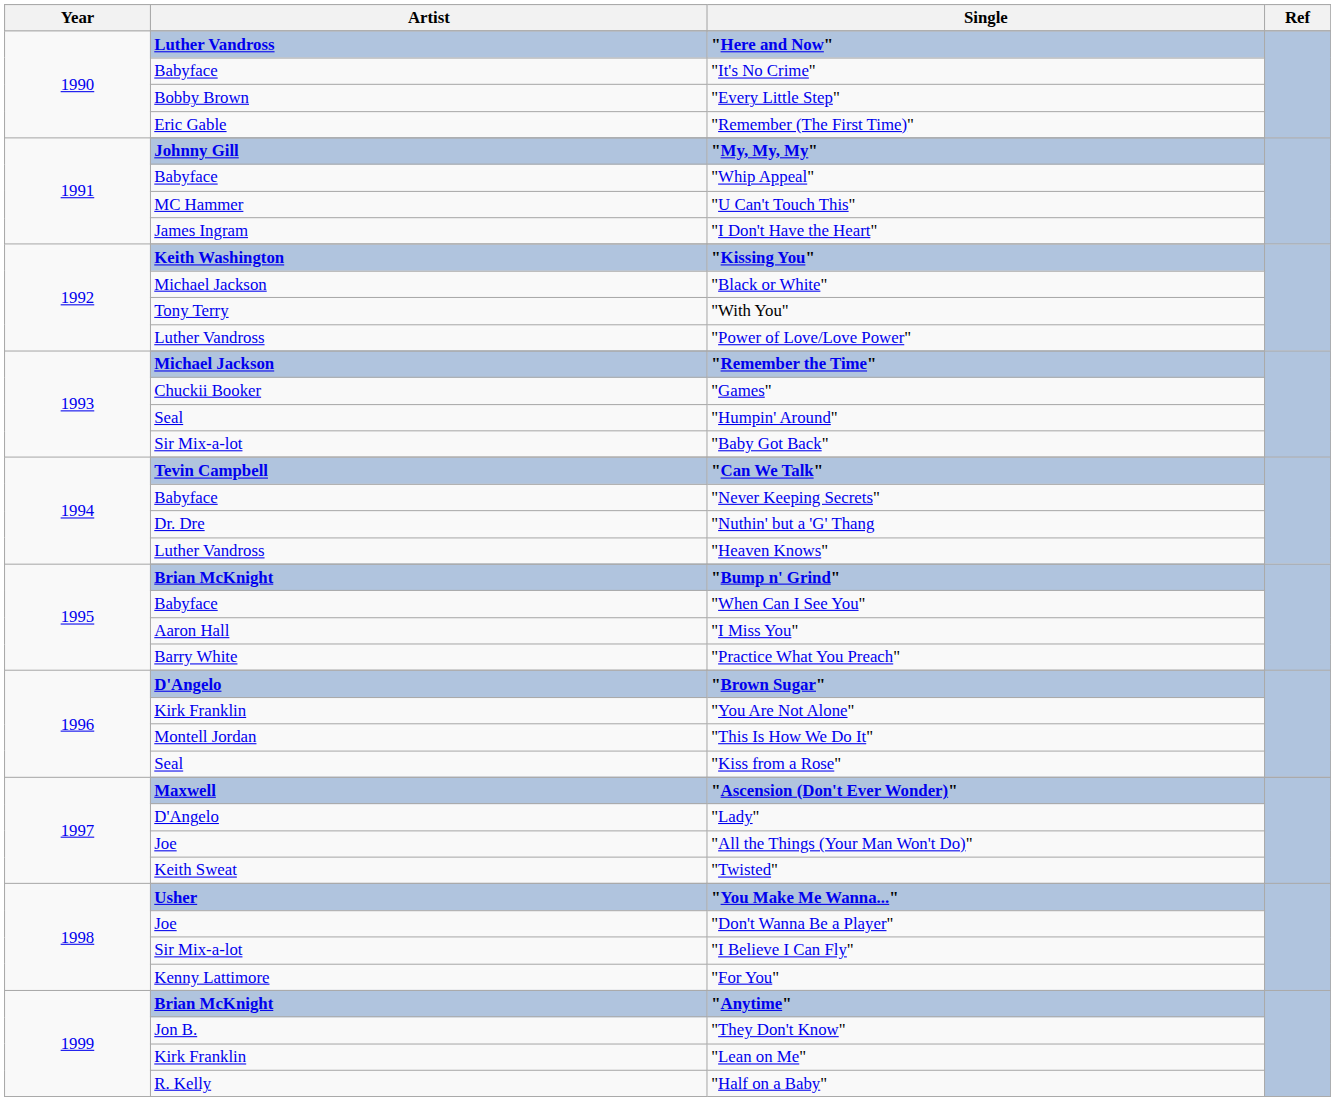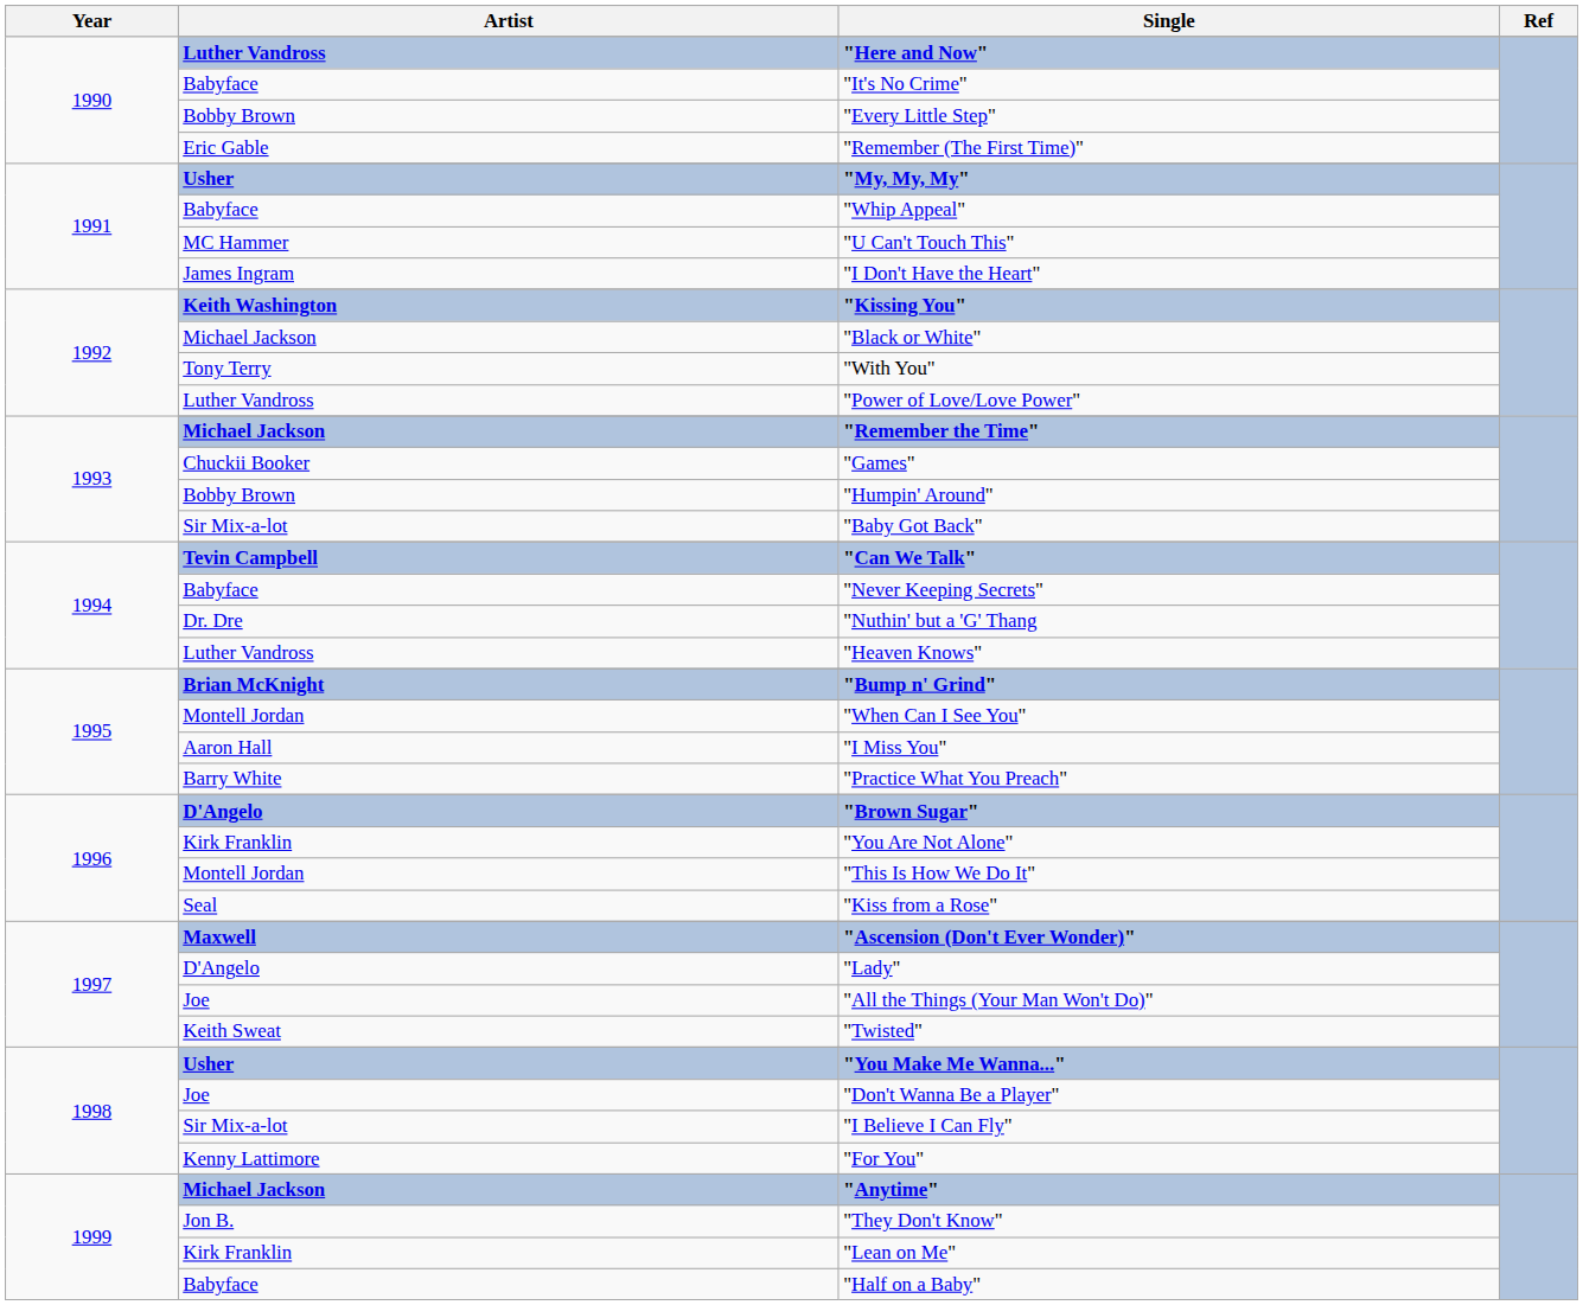"My, My, My" | Artist: Johnny Gill -> Usher
"Humpin' Around" | Artist: Seal -> Bobby Brown
"When Can I See You" | Artist: Babyface -> Montell Jordan
"Anytime" | Artist: Brian McKnight -> Michael Jackson
"Half on a Baby" | Artist: R. Kelly -> Babyface
